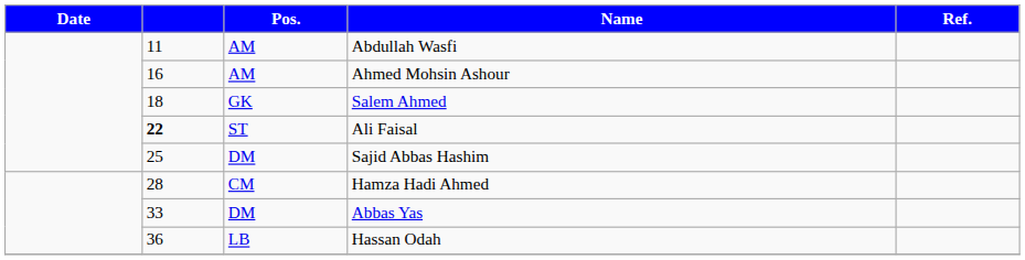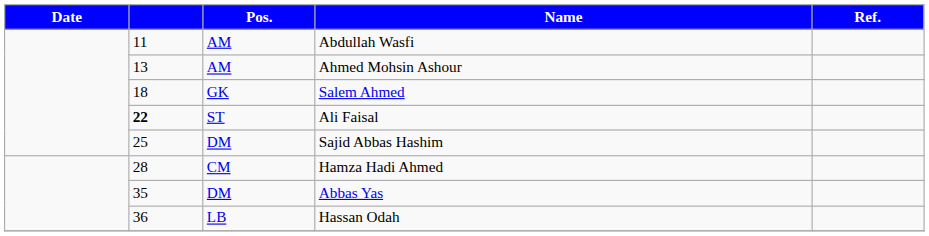Ahmed Mohsin Ashour | column 2: 16 -> 13
Abbas Yas | column 2: 33 -> 35
